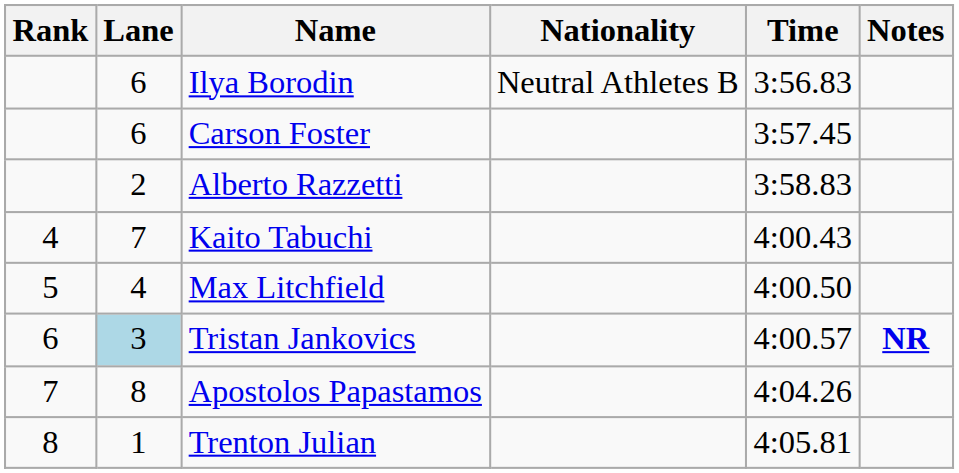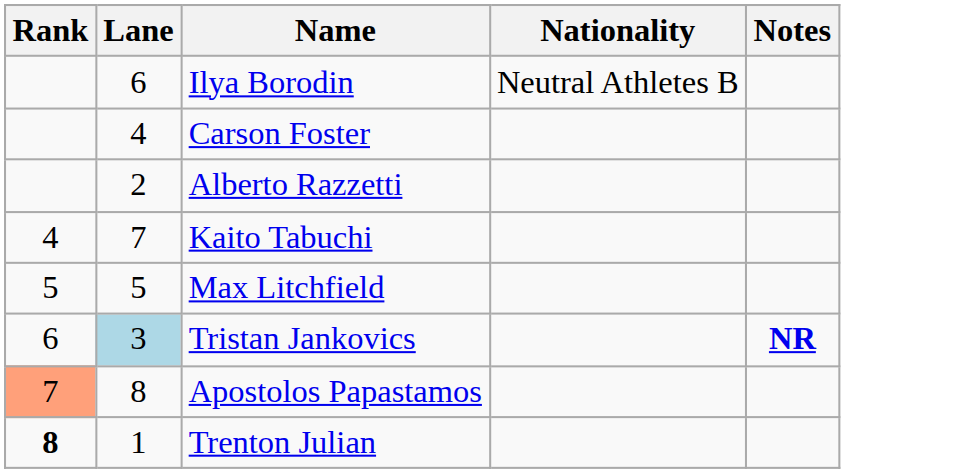- column: Time | 3:56.83 | 3:57.45 | 3:58.83 | 4:00.43 | 4:00.50 | 4:00.57 | 4:04.26 | 4:05.81
Carson Foster | Lane: 6 -> 4
Max Litchfield | Lane: 4 -> 5
Apostolos Papastamos | Rank: no background -> lightsalmon background
Trenton Julian | Rank: normal -> bold
